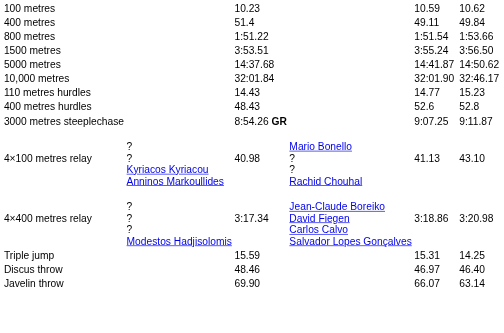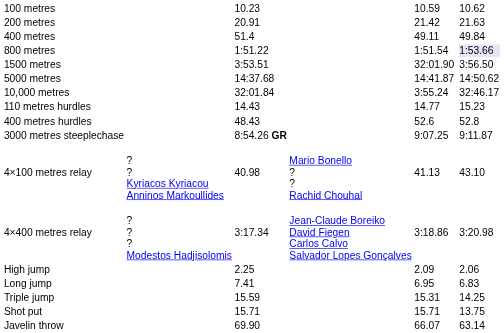+ row: 200 metres | 20.91 | 21.42 | 21.63
800 metres | column 7: no background -> lavender background
1500 metres | column 5: 3:55.24 -> 32:01.90
10,000 metres | column 5: 32:01.90 -> 3:55.24
+ row: High jump | 2.25 | 2.09 | 2.06
+ row: Long jump | 7.41 | 6.95 | 6.83
+ row: Shot put | 15.71 | 15.71 | 13.75
- row: Discus throw | 48.46 | 46.97 | 46.40
